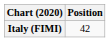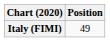Italy (FIMI) | Position: 42 -> 49
